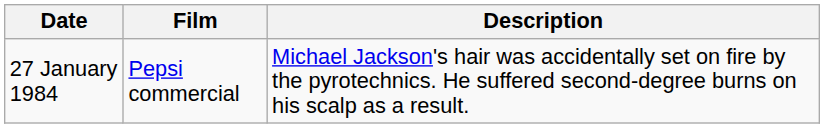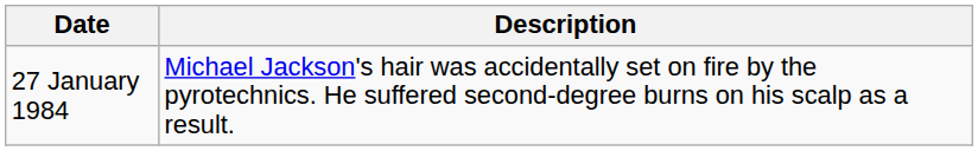- column: Film | Pepsi commercial
